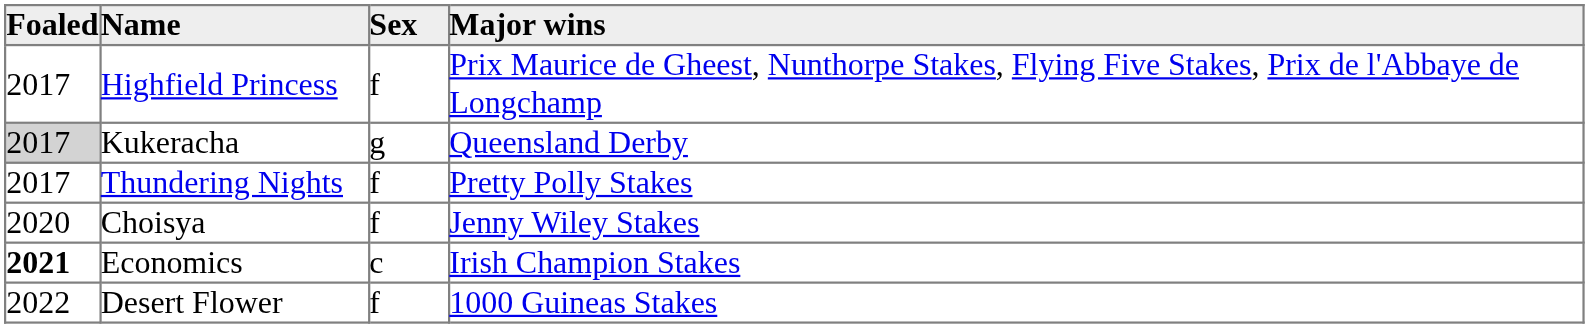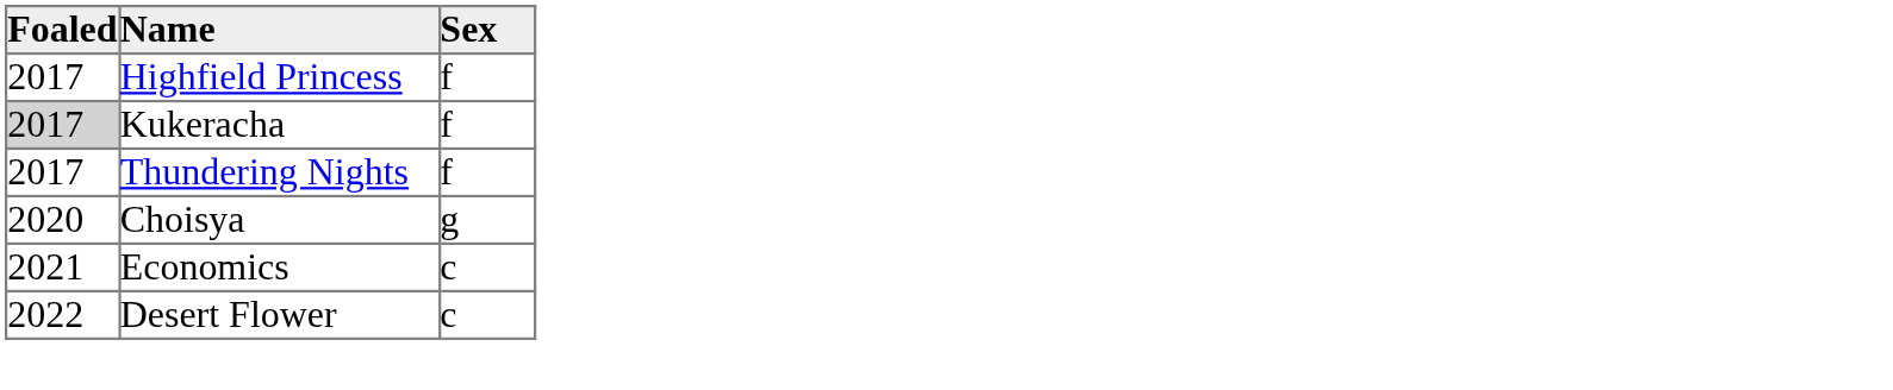- column: Major wins | Prix Maurice de Gheest, Nunthorpe Stakes, Flying Five Stakes, Prix de l'Abbaye de Longchamp | Queensland Derby | Pretty Polly Stakes | Jenny Wiley Stakes | Irish Champion Stakes | 1000 Guineas Stakes
Kukeracha | Sex: g -> f
Choisya | Sex: f -> g
Economics | Foaled: bold -> normal
Desert Flower | Sex: f -> c
